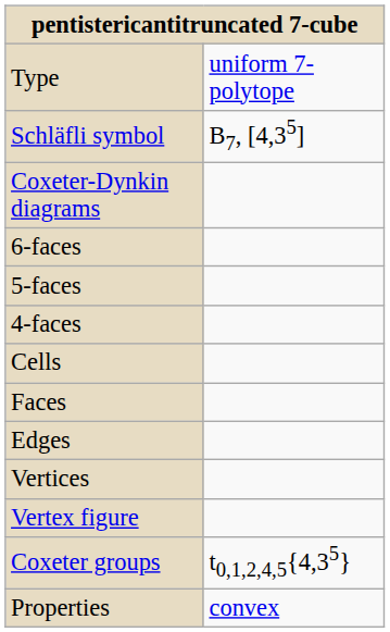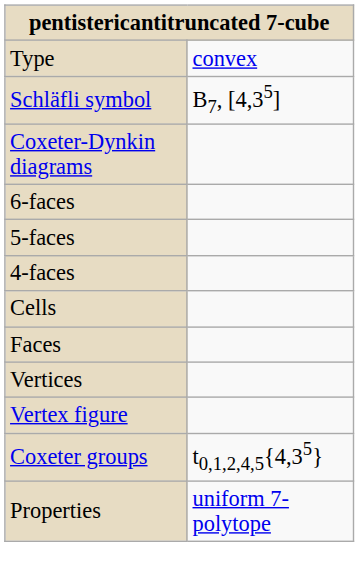Type | column 2: uniform 7-polytope -> convex
- row: Edges
Properties | column 2: convex -> uniform 7-polytope
